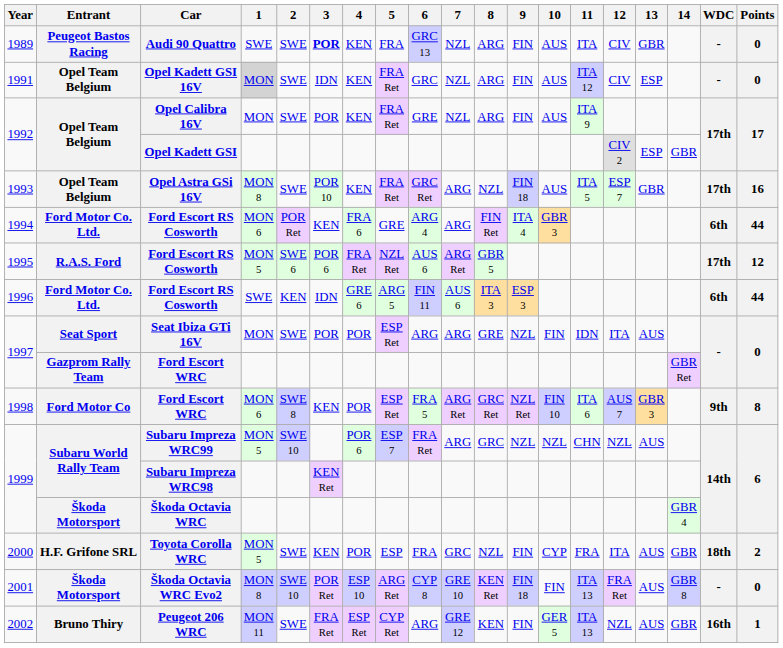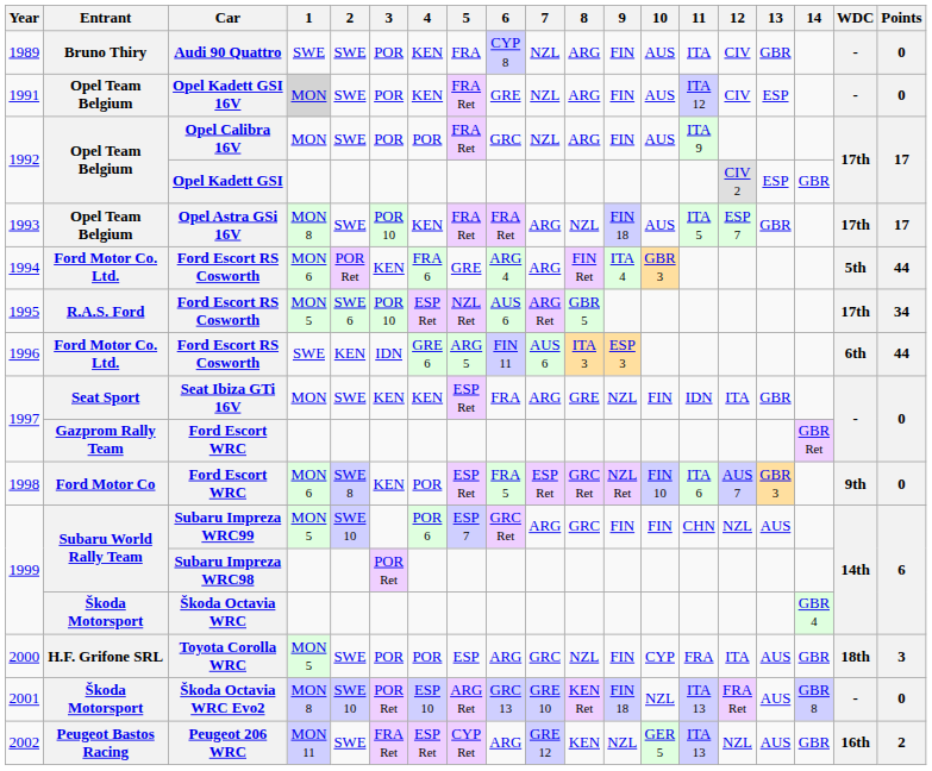Audi 90 Quattro | Entrant: Peugeot Bastos Racing -> Bruno Thiry
Audi 90 Quattro | 3: bold -> normal
Audi 90 Quattro | 6: GRC 13 -> CYP 8
Opel Kadett GSI 16V | 3: IDN -> POR
Opel Kadett GSI 16V | 6: GRC -> GRE
Opel Calibra 16V | 4: KEN -> POR
Opel Calibra 16V | 6: GRE -> GRC
Opel Astra GSi 16V | 6: GRC Ret -> FRA Ret
Opel Astra GSi 16V | Points: 16 -> 17
1994 / Ford Escort RS Cosworth | WDC: 6th -> 5th
1995 / Ford Escort RS Cosworth | 3: POR 6 -> POR 10
1995 / Ford Escort RS Cosworth | 4: FRA Ret -> ESP Ret
1995 / Ford Escort RS Cosworth | Points: 12 -> 34
Seat Ibiza GTi 16V | 3: POR -> KEN
Seat Ibiza GTi 16V | 4: POR -> KEN
Seat Ibiza GTi 16V | 6: ARG -> FRA
Seat Ibiza GTi 16V | 13: AUS -> GBR
1998 / Ford Escort WRC | 7: ARG Ret -> ESP Ret
1998 / Ford Escort WRC | Points: 8 -> 0
Subaru Impreza WRC99 | 6: FRA Ret -> GRC Ret
Subaru Impreza WRC99 | 9: NZL -> FIN
Subaru Impreza WRC99 | 10: NZL -> FIN
Subaru Impreza WRC98 | 3: KEN Ret -> POR Ret
Toyota Corolla WRC | 3: KEN -> POR
Toyota Corolla WRC | 6: FRA -> ARG
Toyota Corolla WRC | Points: 2 -> 3
Škoda Octavia WRC Evo2 | 6: CYP 8 -> GRC 13
Škoda Octavia WRC Evo2 | 10: FIN -> NZL
Peugeot 206 WRC | Entrant: Bruno Thiry -> Peugeot Bastos Racing
Peugeot 206 WRC | 9: FIN -> NZL
Peugeot 206 WRC | Points: 1 -> 2
